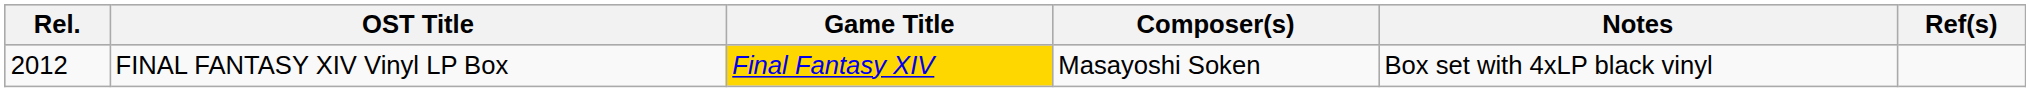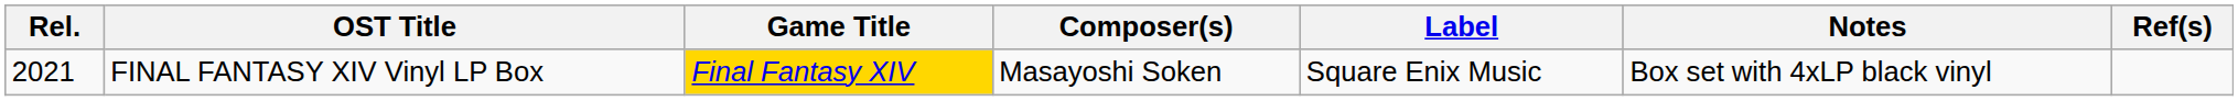+ column: Label | Square Enix Music
FINAL FANTASY XIV Vinyl LP Box | Rel.: 2012 -> 2021
